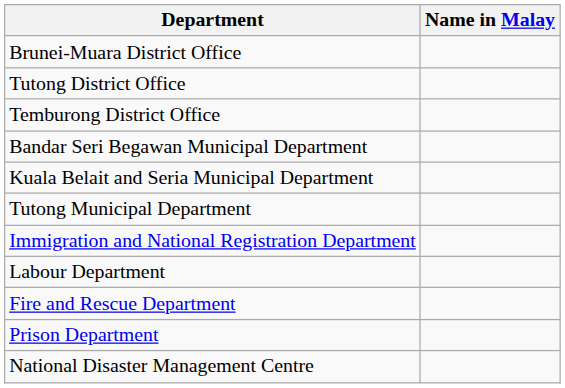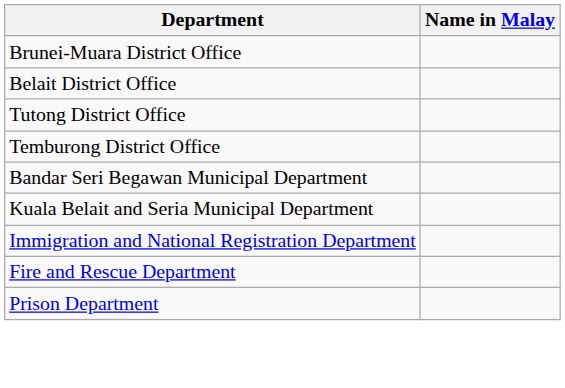+ row: Belait District Office
- row: Tutong Municipal Department
- row: Labour Department
- row: National Disaster Management Centre
